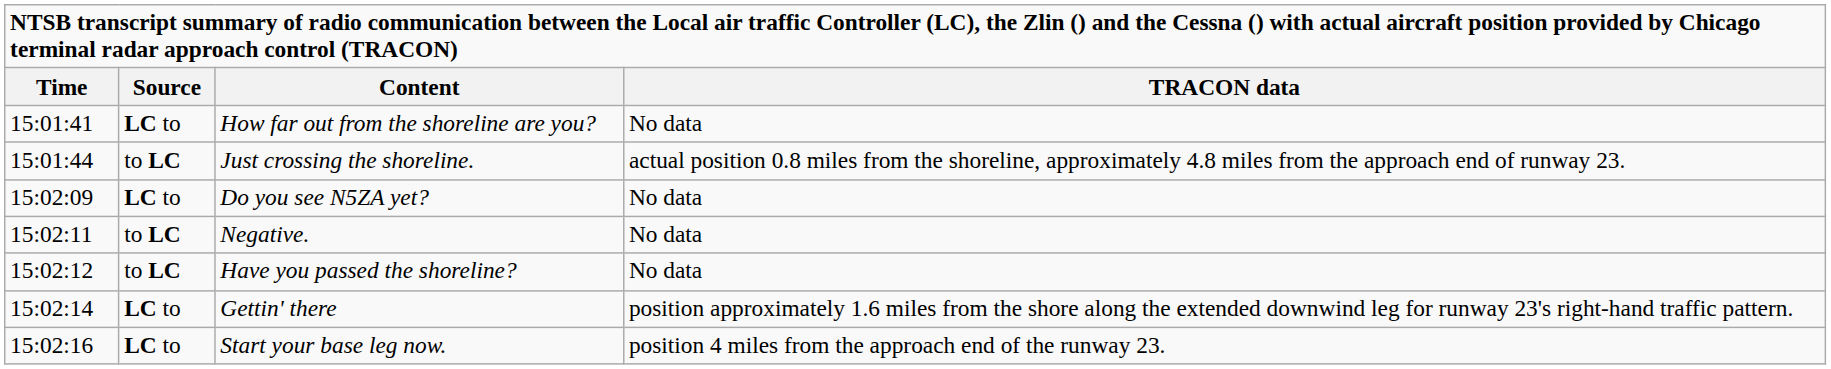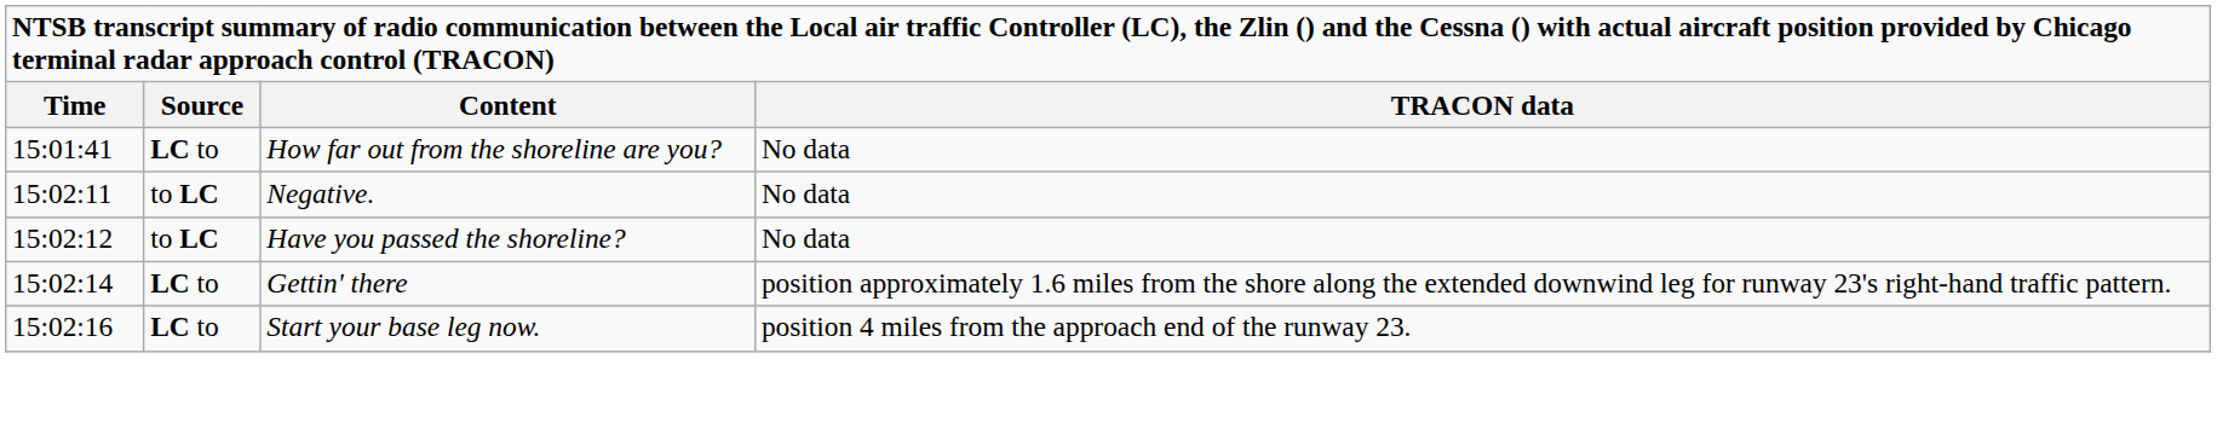- row: 15:01:44 | to LC | Just crossing the shoreline. | actual position 0.8 miles from the shoreline, approximately 4.8 miles from the approach end of runway 23.
- row: 15:02:09 | LC to | Do you see N5ZA yet? | No data
